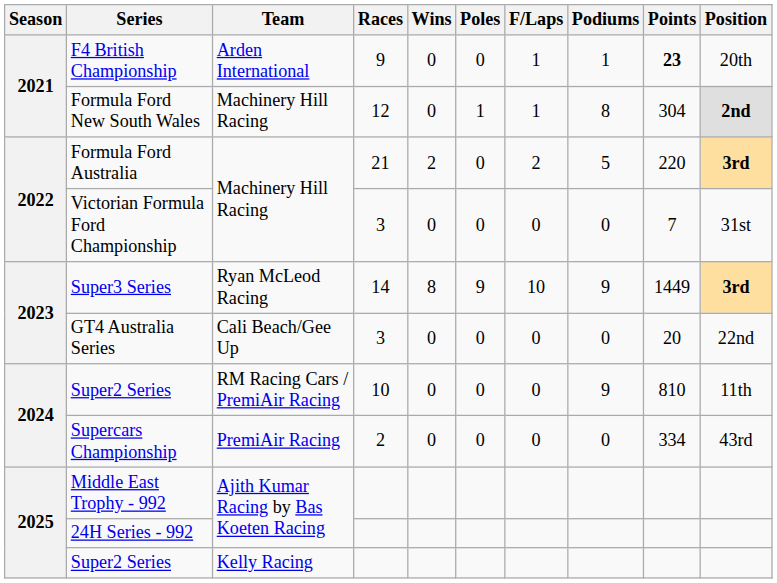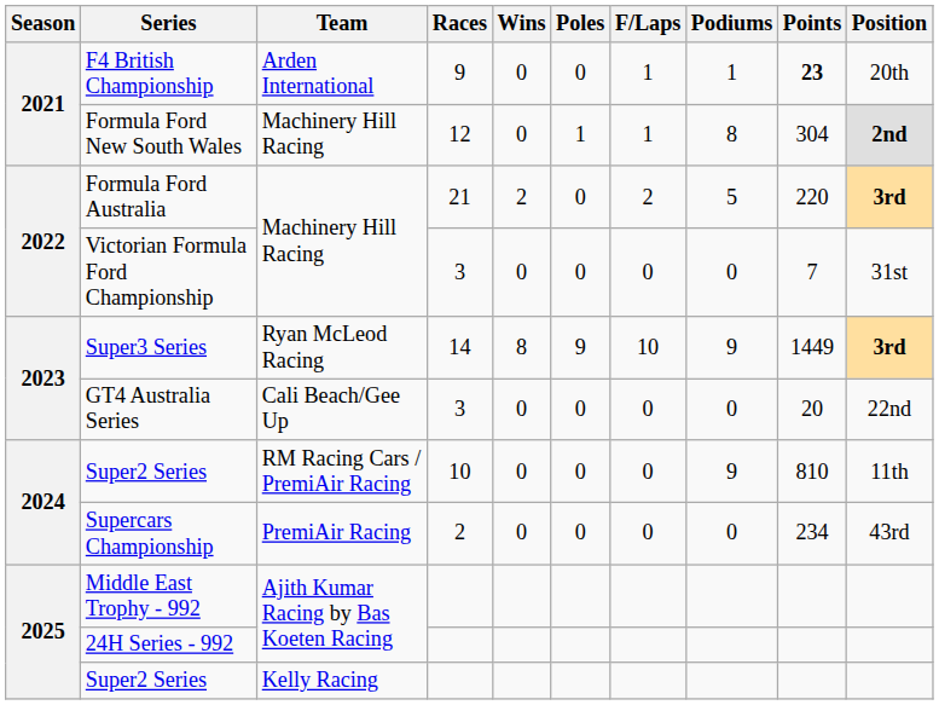Supercars Championship | Points: 334 -> 234
